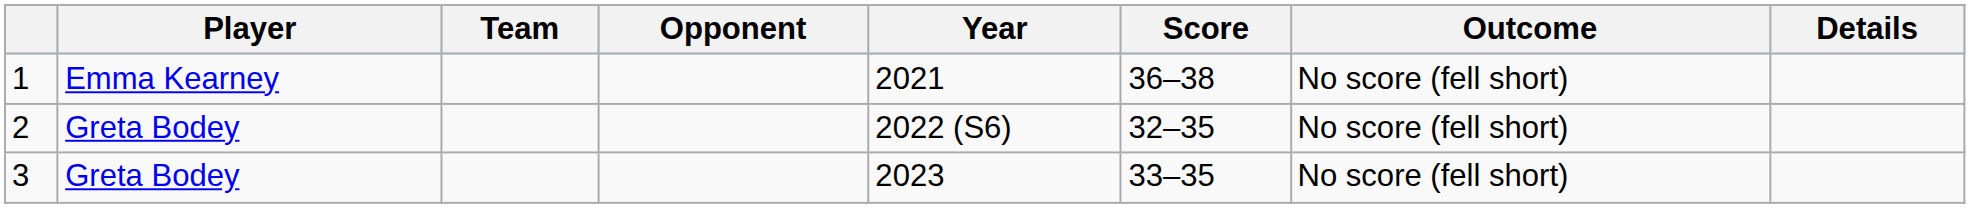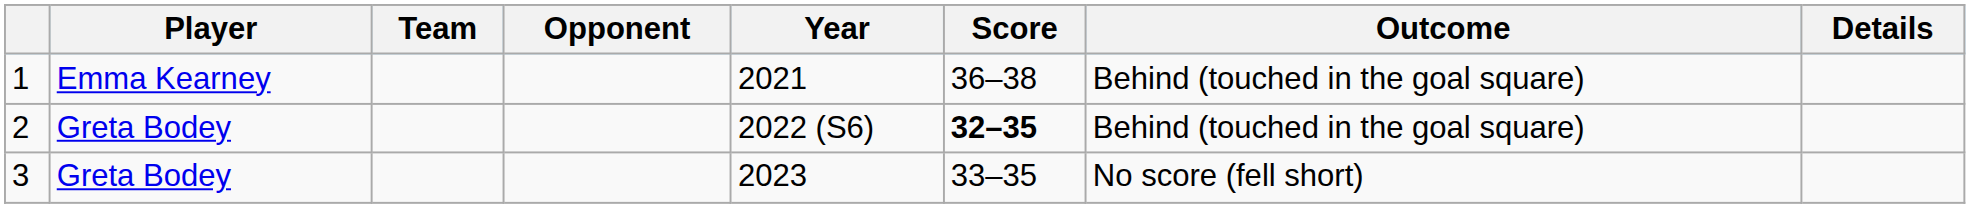1 | Outcome: No score (fell short) -> Behind (touched in the goal square)
2 | Score: normal -> bold
2 | Outcome: No score (fell short) -> Behind (touched in the goal square)
